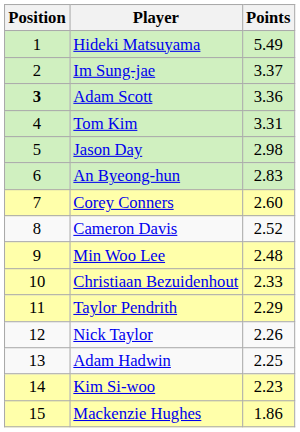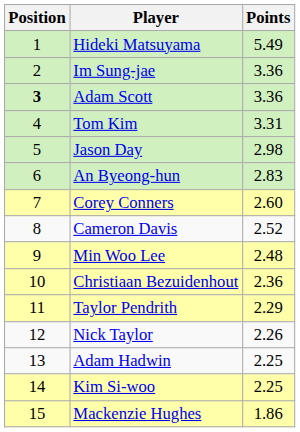Im Sung-jae | Points: 3.37 -> 3.36
Christiaan Bezuidenhout | Points: 2.33 -> 2.36
Kim Si-woo | Points: 2.23 -> 2.25
